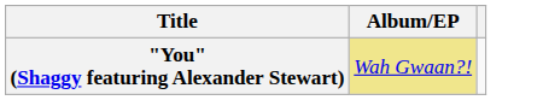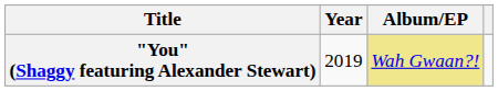+ column: Year | 2019
